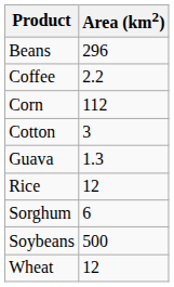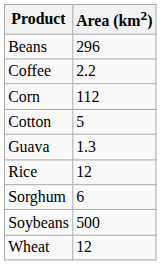Cotton | Area (km2): 3 -> 5
